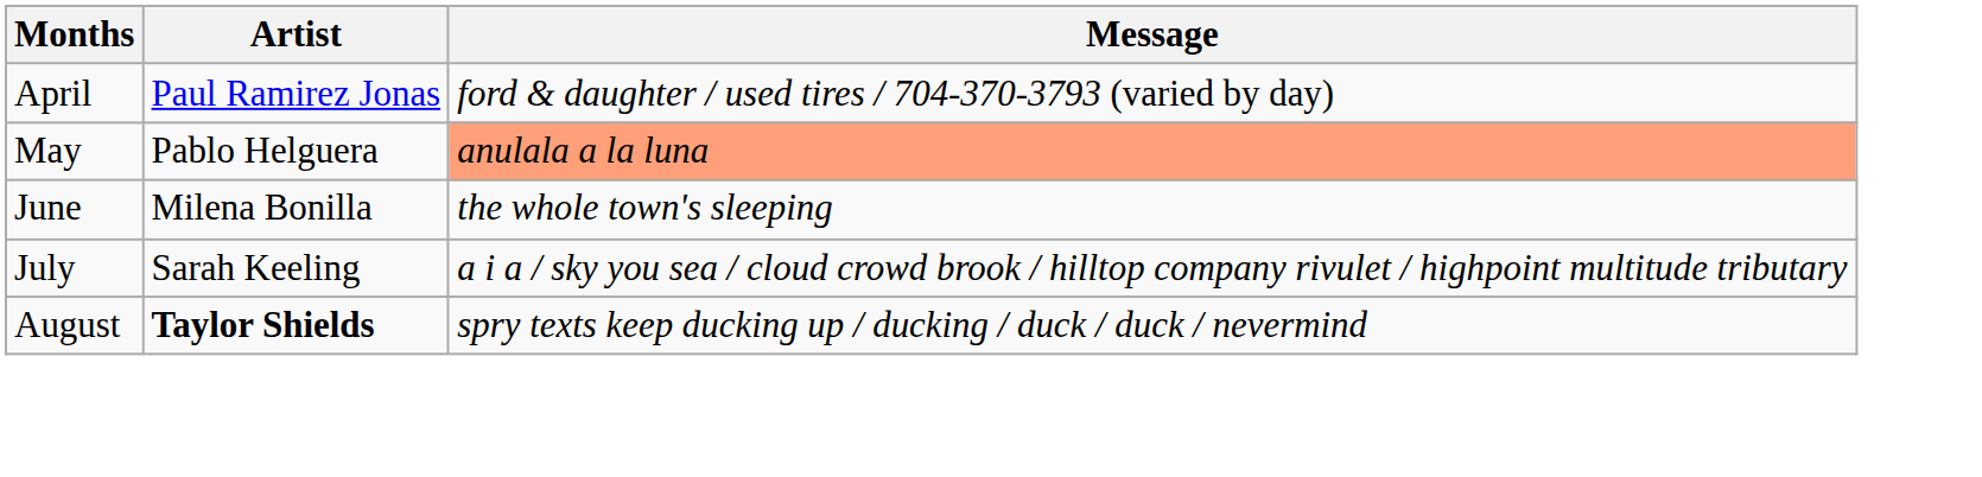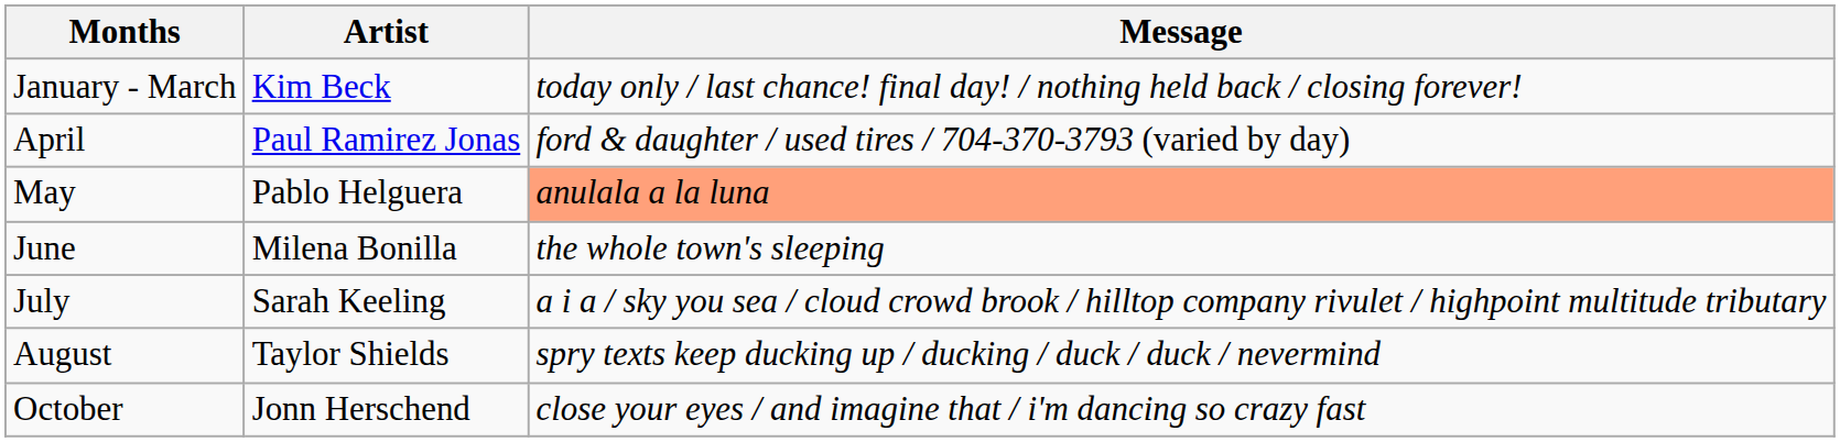+ row: January - March | Kim Beck | today only / last chance! final day! / nothing held back / closing forever!
August | Artist: bold -> normal
+ row: October | Jonn Herschend | close your eyes / and imagine that / i'm dancing so crazy fast
